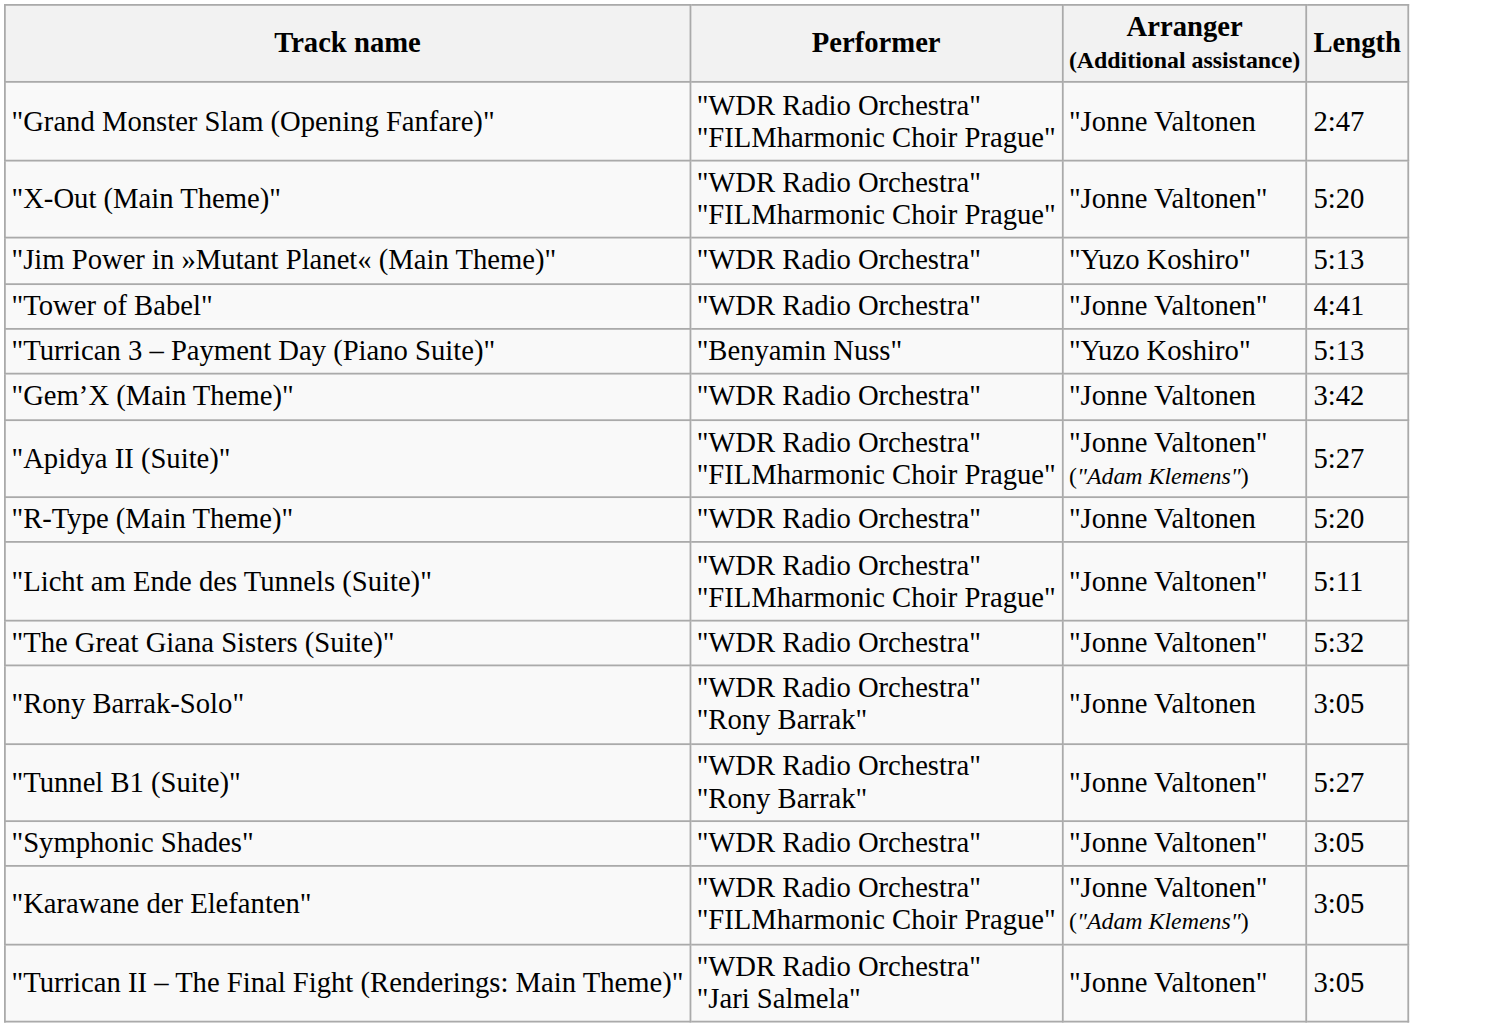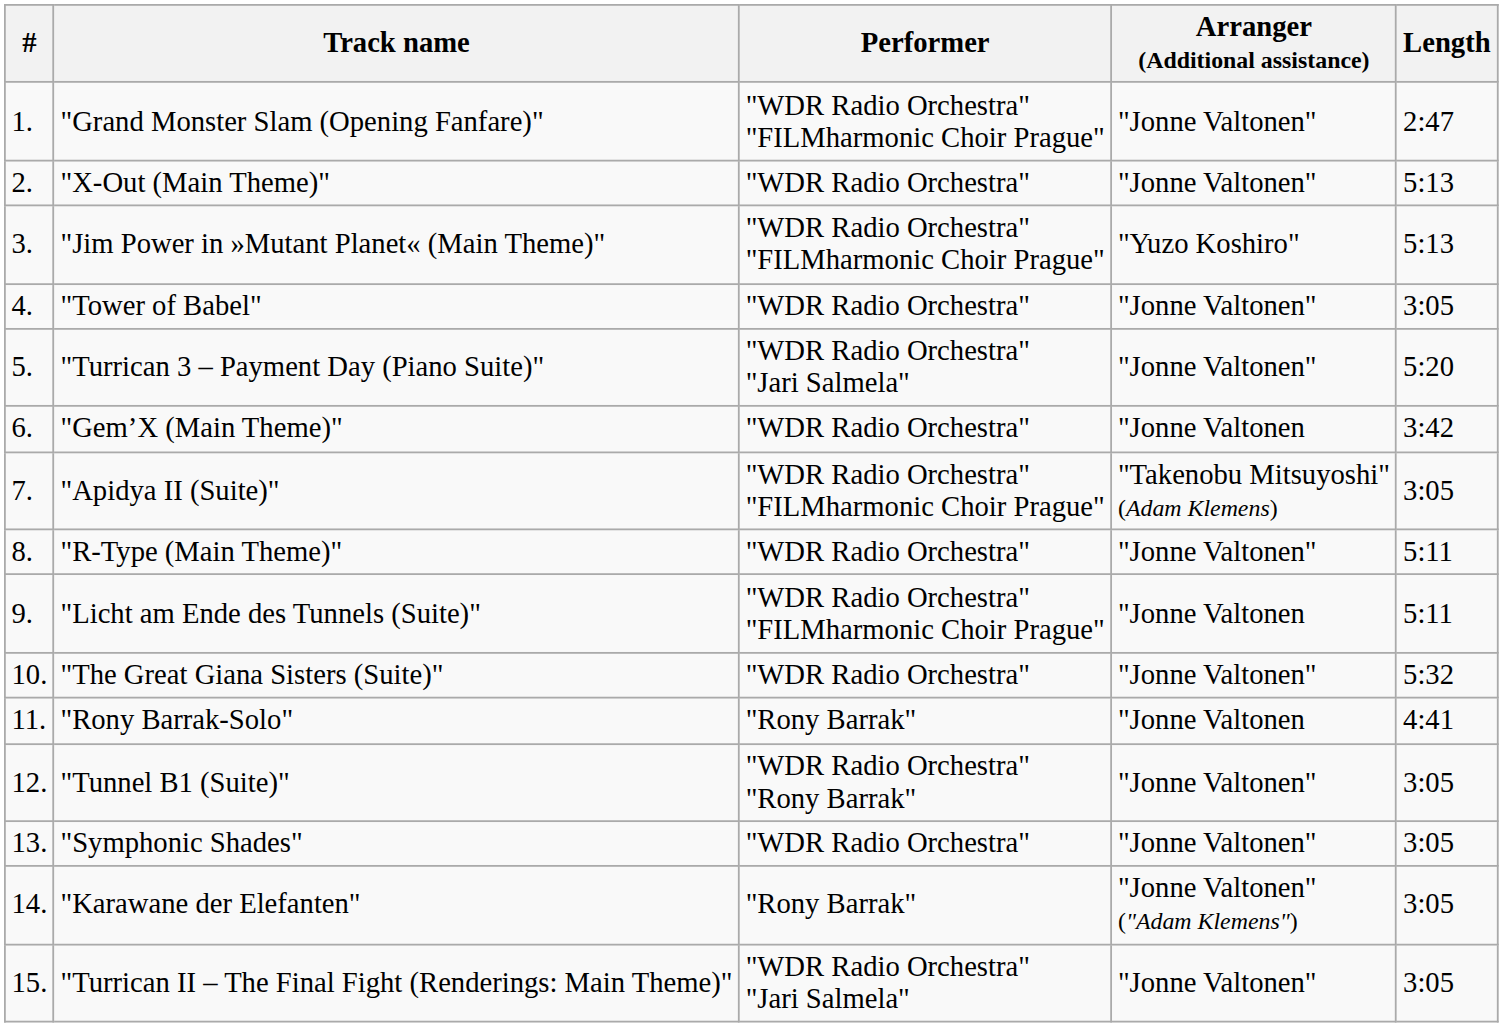+ column: # | 1. | 2. | 3. | 4. | 5. | 6. | 7. | 8. | 9. | 10. | 11. | 12. | 13. | 14. | 15.
"Grand Monster Slam (Opening Fanfare)" | Arranger (Additional assistance): "Jonne Valtonen -> "Jonne Valtonen"
"X-Out (Main Theme)" | Performer: "WDR Radio Orchestra" "FILMharmonic Choir Prague" -> "WDR Radio Orchestra"
"X-Out (Main Theme)" | Length: 5:20 -> 5:13
"Jim Power in »Mutant Planet« (Main Theme)" | Performer: "WDR Radio Orchestra" -> "WDR Radio Orchestra" "FILMharmonic Choir Prague"
"Tower of Babel" | Length: 4:41 -> 3:05
"Turrican 3 – Payment Day (Piano Suite)" | Performer: "Benyamin Nuss" -> "WDR Radio Orchestra" "Jari Salmela"
"Turrican 3 – Payment Day (Piano Suite)" | Arranger (Additional assistance): "Yuzo Koshiro" -> "Jonne Valtonen"
"Turrican 3 – Payment Day (Piano Suite)" | Length: 5:13 -> 5:20
"Apidya II (Suite)" | Arranger (Additional assistance): "Jonne Valtonen" ("Adam Klemens") -> "Takenobu Mitsuyoshi" (Adam Klemens)
"Apidya II (Suite)" | Length: 5:27 -> 3:05
"R-Type (Main Theme)" | Arranger (Additional assistance): "Jonne Valtonen -> "Jonne Valtonen"
"R-Type (Main Theme)" | Length: 5:20 -> 5:11
"Licht am Ende des Tunnels (Suite)" | Arranger (Additional assistance): "Jonne Valtonen" -> "Jonne Valtonen
"Rony Barrak-Solo" | Performer: "WDR Radio Orchestra" "Rony Barrak" -> "Rony Barrak"
"Rony Barrak-Solo" | Length: 3:05 -> 4:41
"Tunnel B1 (Suite)" | Length: 5:27 -> 3:05
"Karawane der Elefanten" | Performer: "WDR Radio Orchestra" "FILMharmonic Choir Prague" -> "Rony Barrak"
